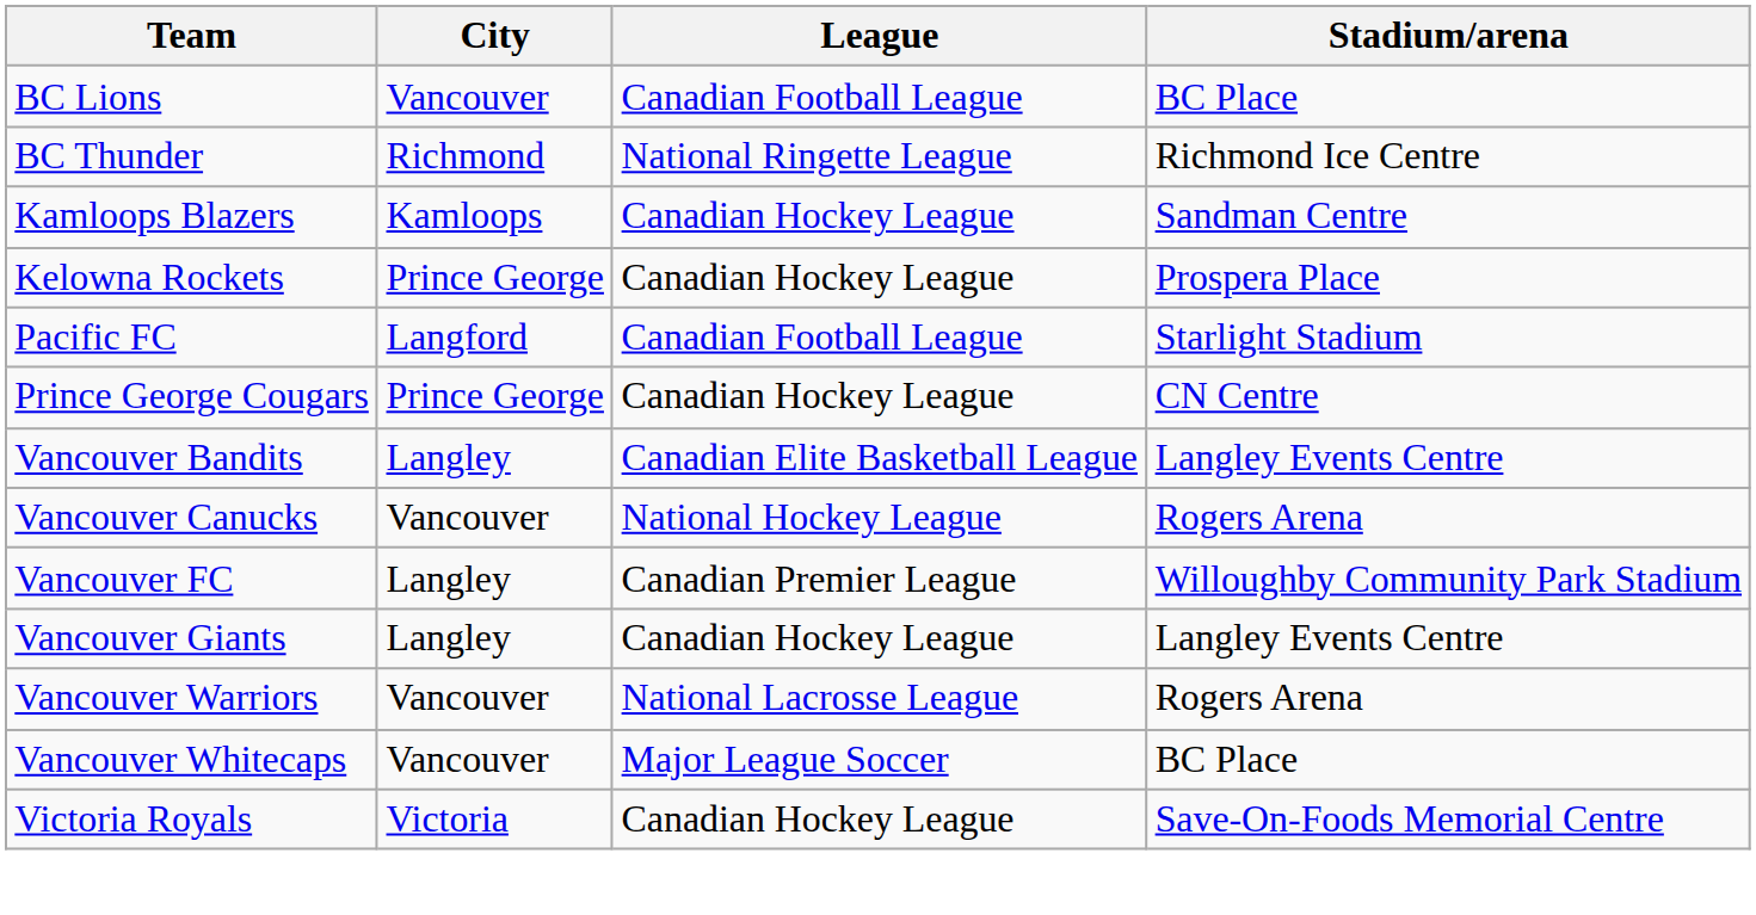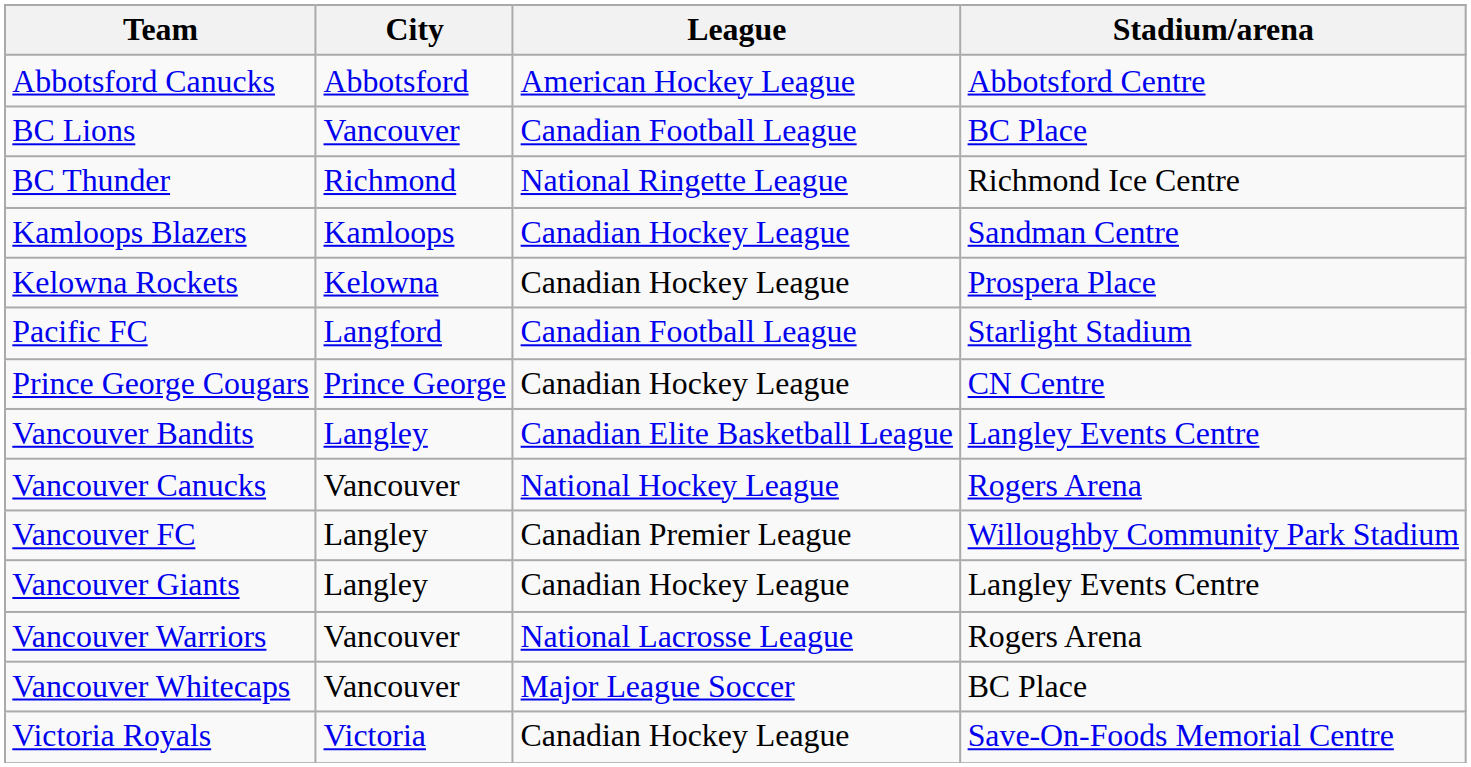+ row: Abbotsford Canucks | Abbotsford | American Hockey League | Abbotsford Centre
Kelowna Rockets | City: Prince George -> Kelowna
